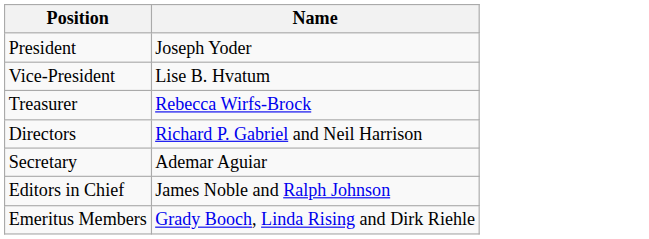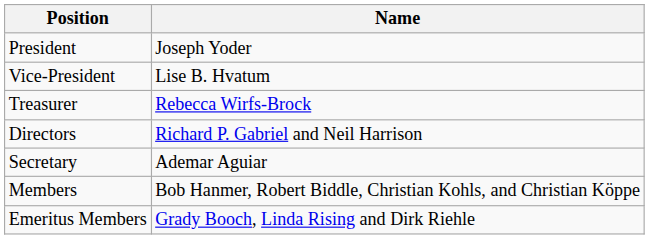- row: Editors in Chief | James Noble and Ralph Johnson
+ row: Members | Bob Hanmer, Robert Biddle, Christian Kohls, and Christian Köppe
